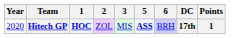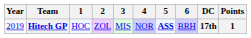+ column: 4 | NOR
Hitech GP | Year: 2020 -> 2019
Hitech GP | 1: bold -> normal
